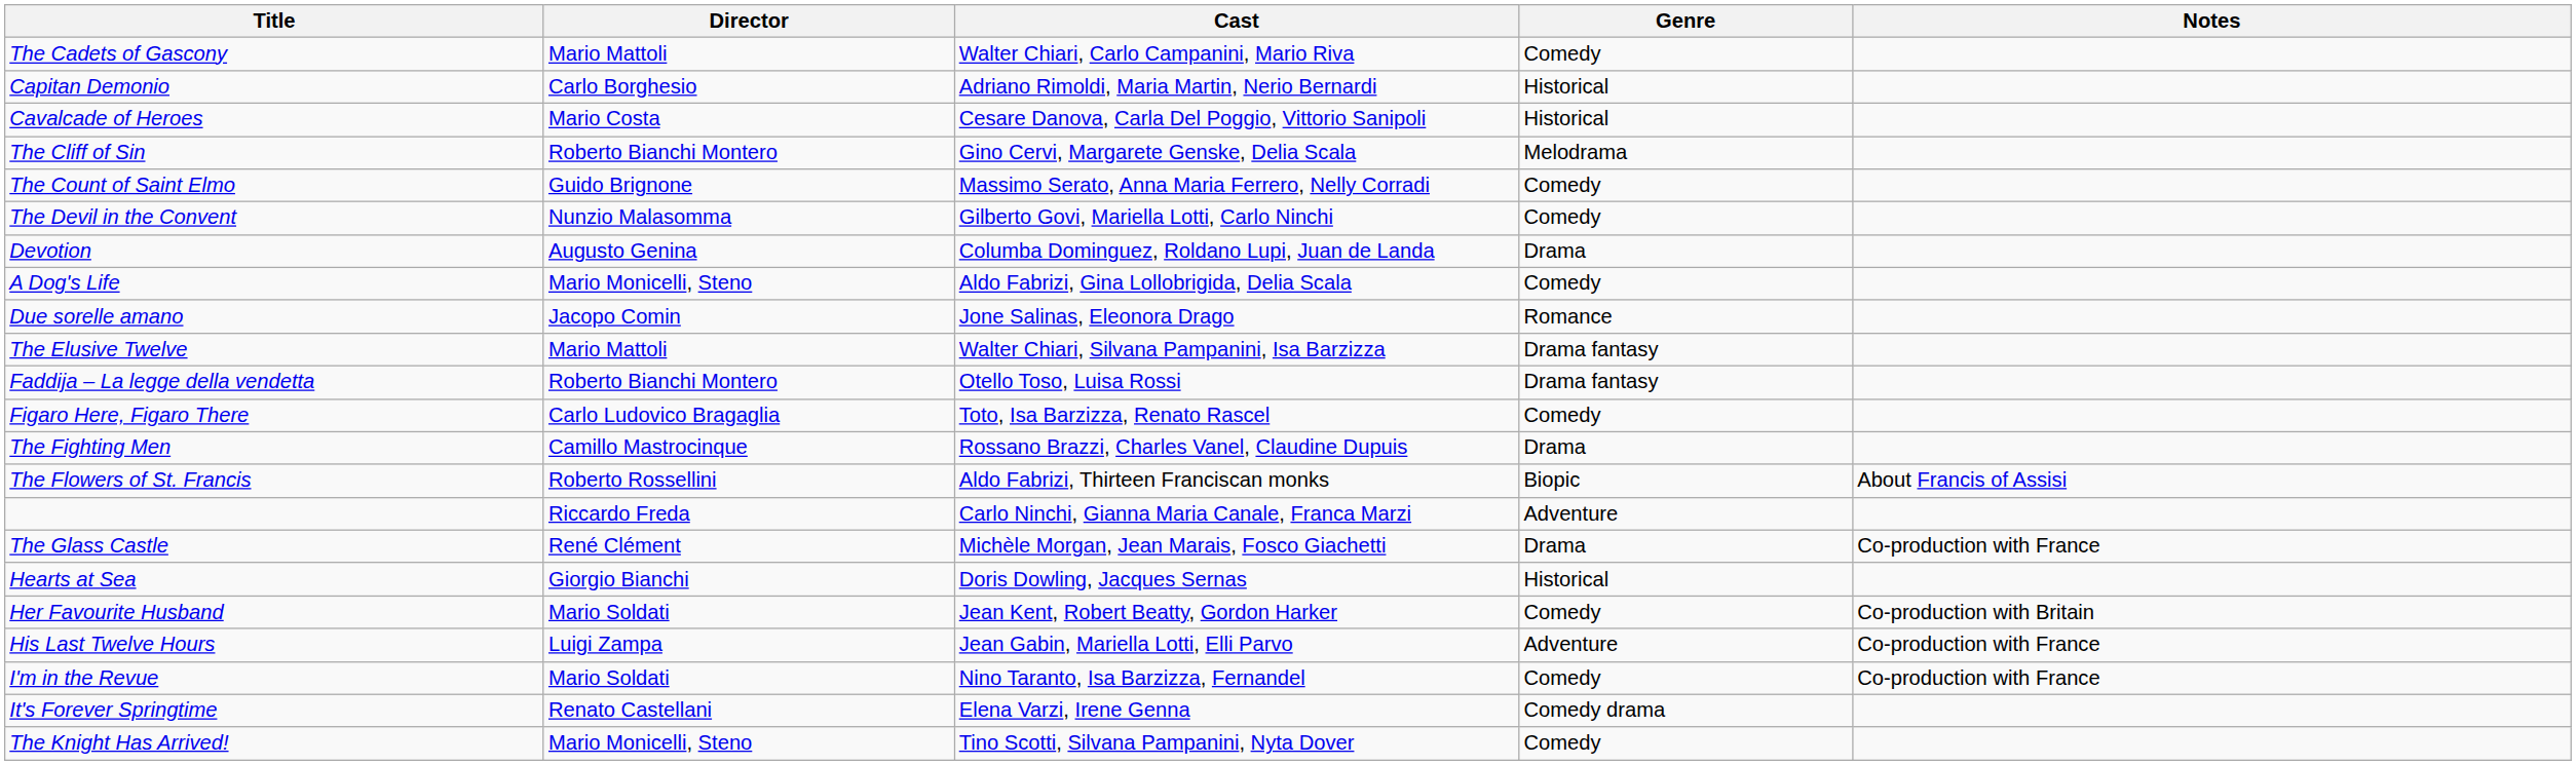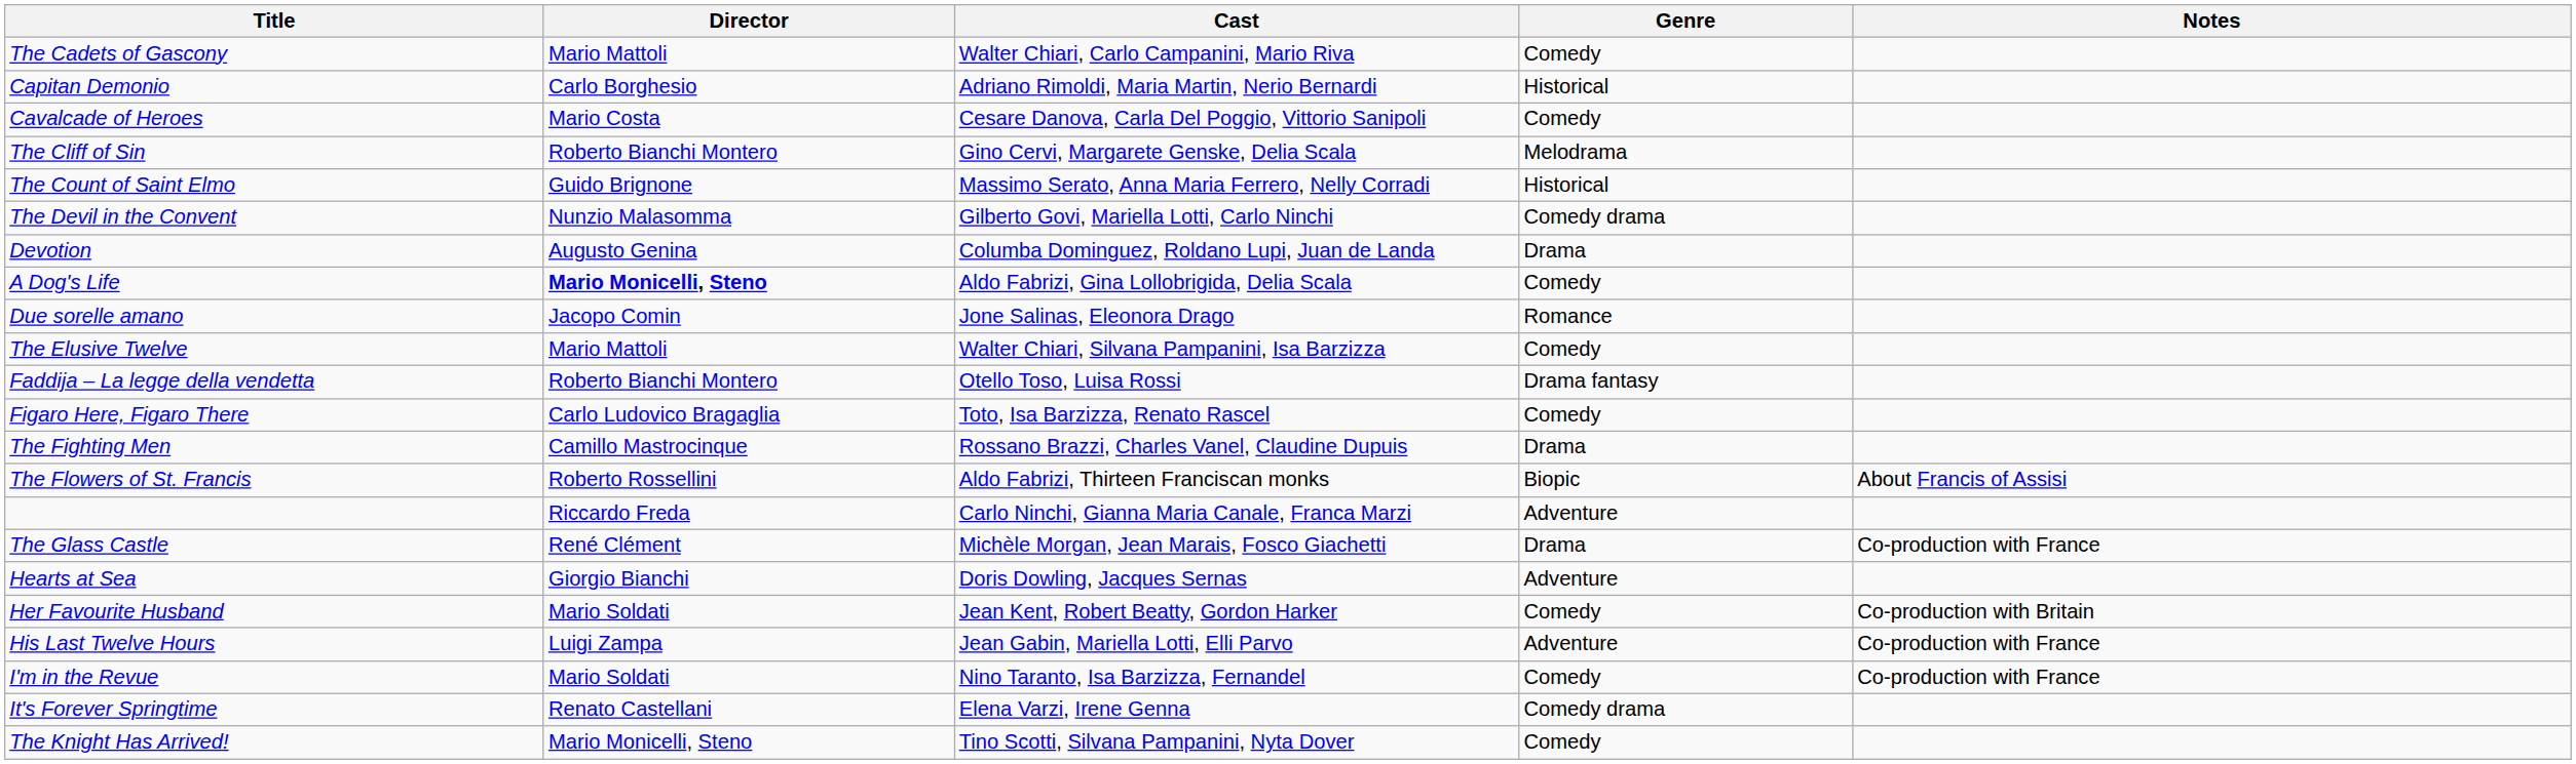Cavalcade of Heroes | Genre: Historical -> Comedy
The Count of Saint Elmo | Genre: Comedy -> Historical
The Devil in the Convent | Genre: Comedy -> Comedy drama
A Dog's Life | Director: normal -> bold
The Elusive Twelve | Genre: Drama fantasy -> Comedy
Hearts at Sea | Genre: Historical -> Adventure
